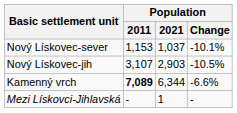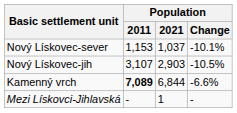Kamenný vrch | Population / 2021: 6,344 -> 6,844
